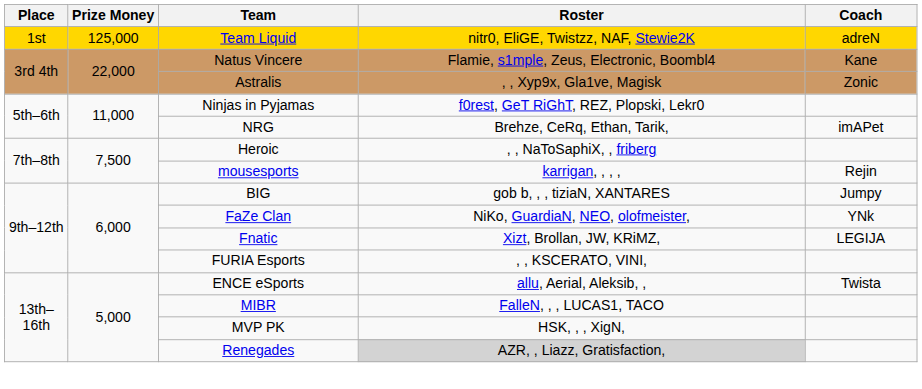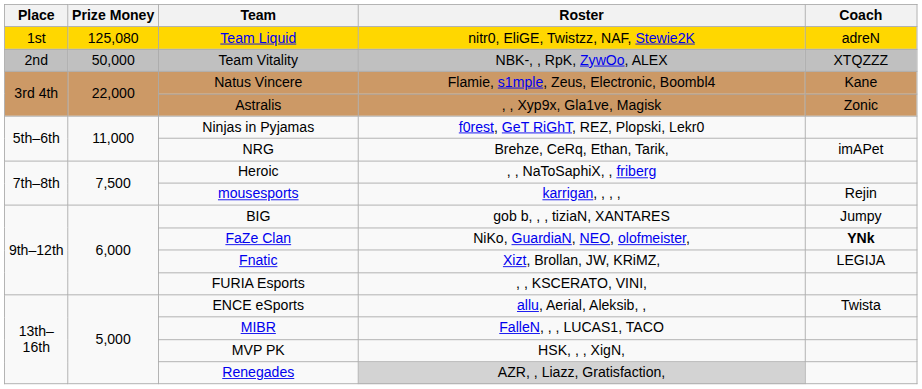Team Liquid | Prize Money: 125,000 -> 125,080
+ row: 2nd | 50,000 | Team Vitality | NBK-, , RpK, ZywOo, ALEX | XTQZZZ
FaZe Clan | Coach: normal -> bold
